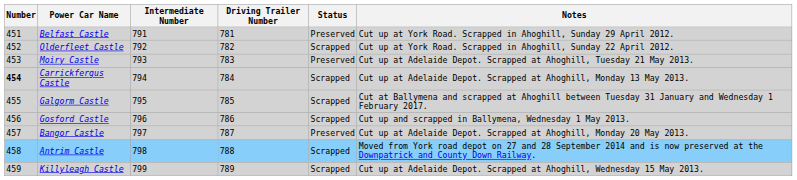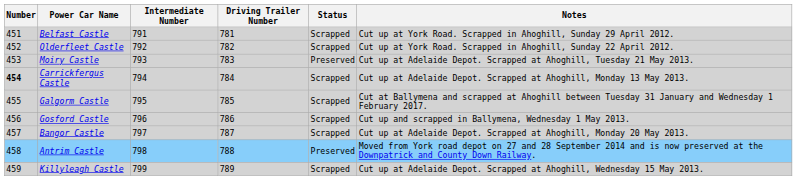Belfast Castle | Status: Preserved -> Scrapped
Bangor Castle | Status: Preserved -> Scrapped
Antrim Castle | Status: Scrapped -> Preserved
